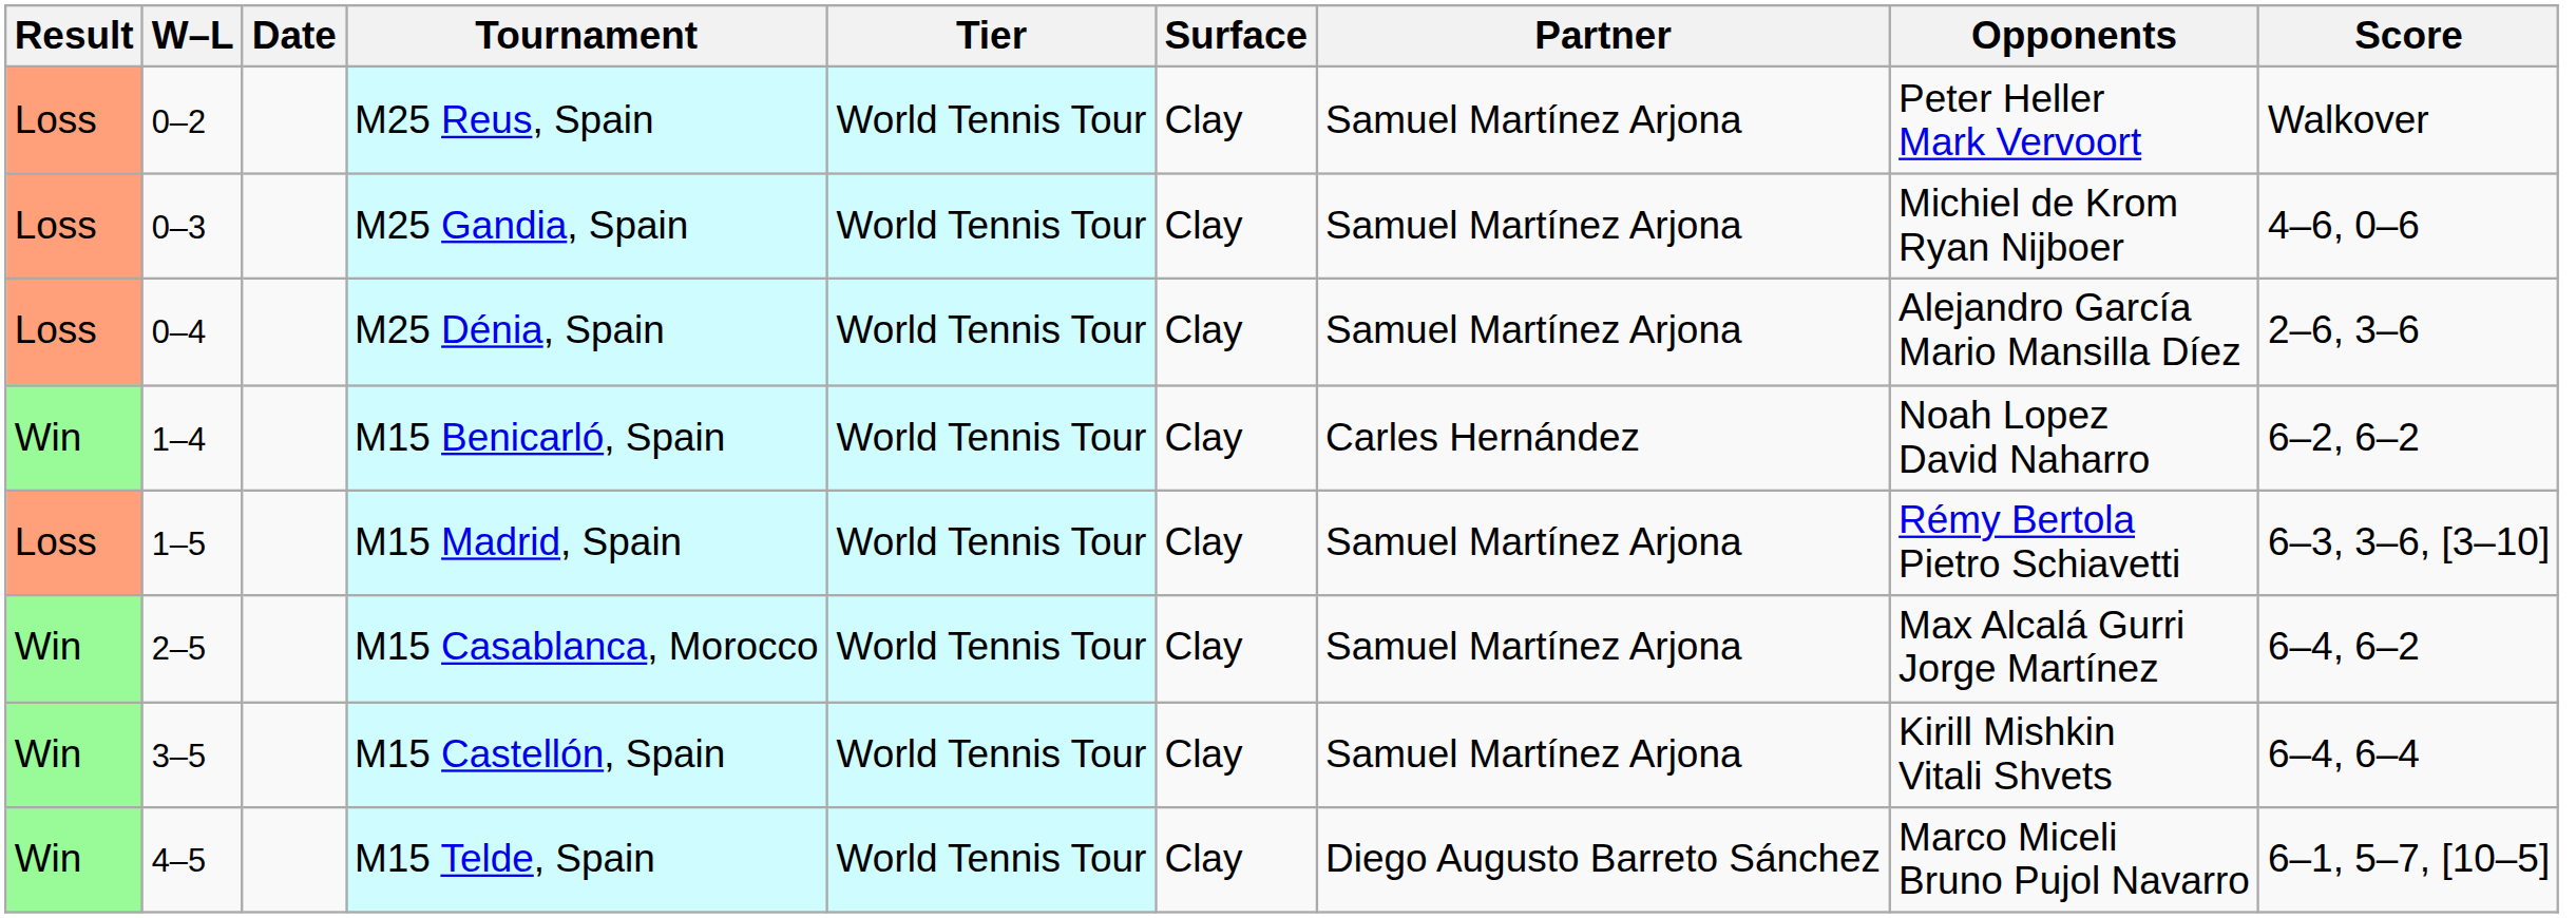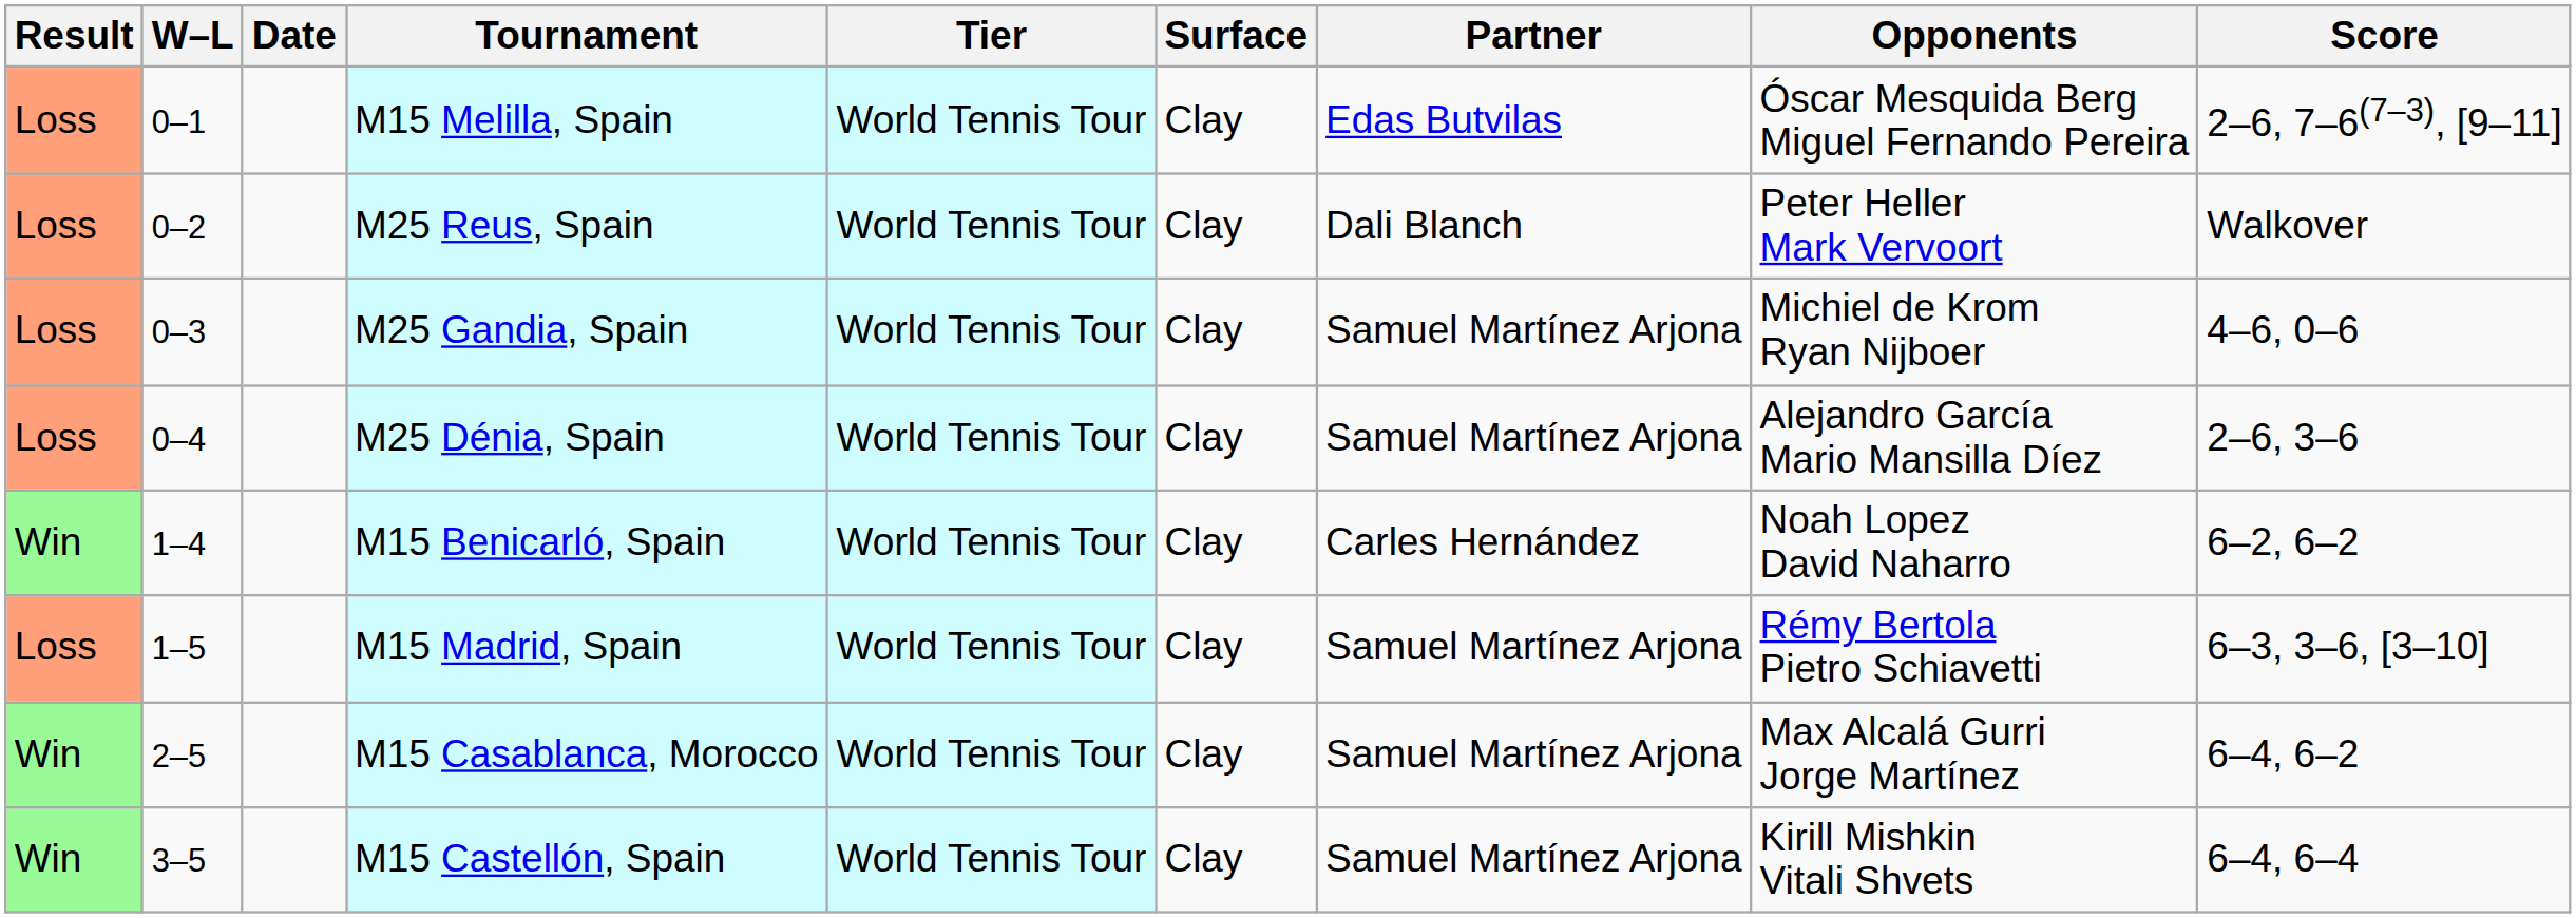+ row: Loss | 0–1 | M15 Melilla, Spain | World Tennis Tour | Clay | Edas Butvilas | Óscar Mesquida Berg Miguel Fernando Pereira | 2–6, 7–6(7–3), [9–11]
M25 Reus, Spain | Partner: Samuel Martínez Arjona -> Dali Blanch
- row: Win | 4–5 | M15 Telde, Spain | World Tennis Tour | Clay | Diego Augusto Barreto Sánchez | Marco Miceli Bruno Pujol Navarro | 6–1, 5–7, [10–5]
